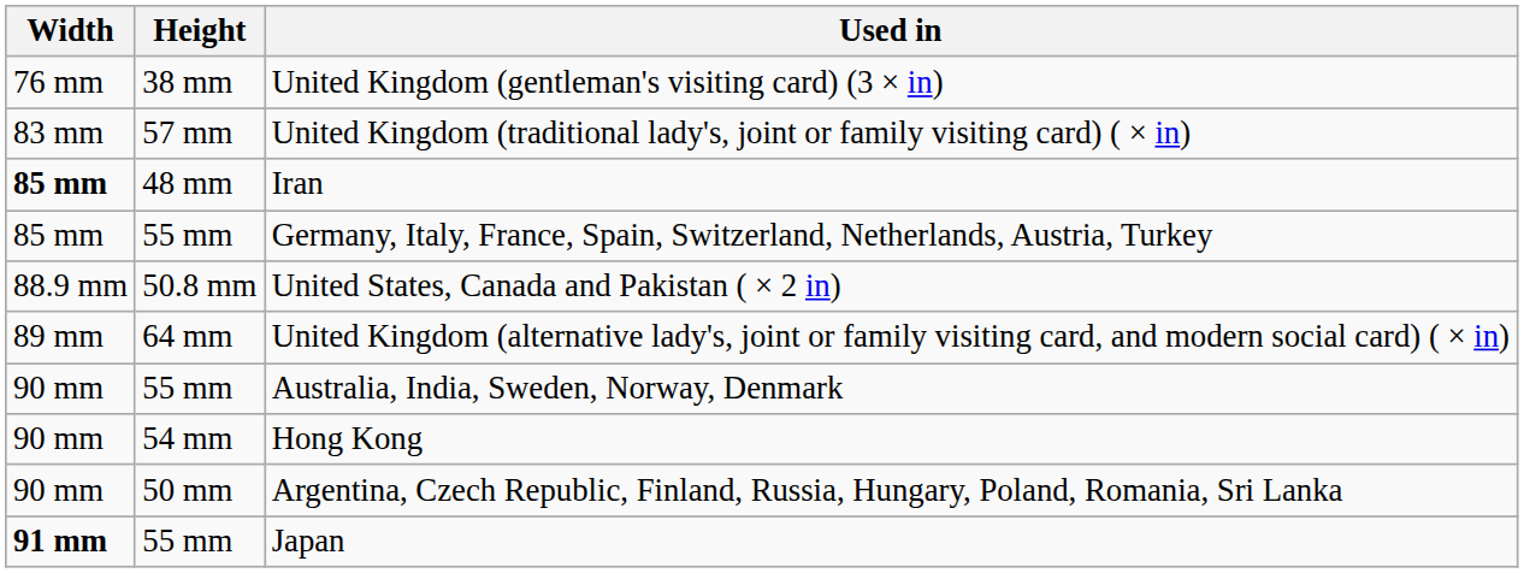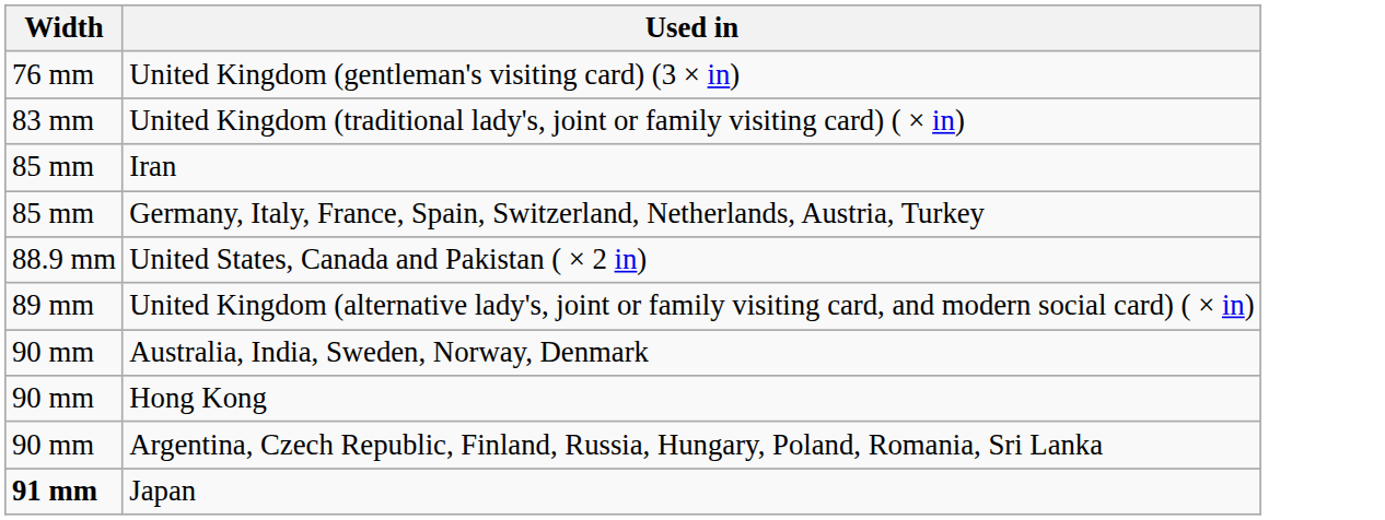- column: Height | 38 mm | 57 mm | 48 mm | 55 mm | 50.8 mm | 64 mm | 55 mm | 54 mm | 50 mm | 55 mm
Iran | Width: bold -> normal
